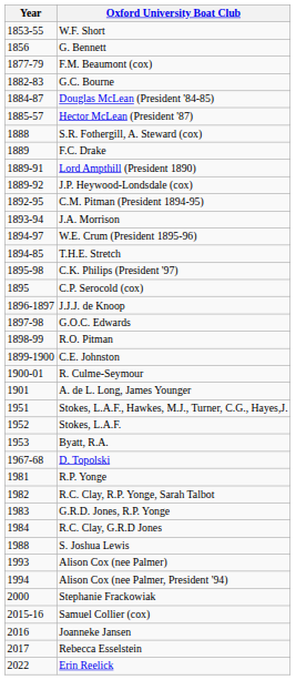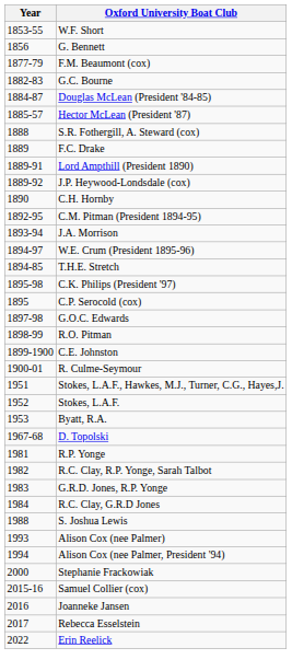+ row: 1890 | C.H. Hornby
- row: 1896-1897 | J.J.J. de Knoop
- row: 1901 | A. de L. Long, James Younger
